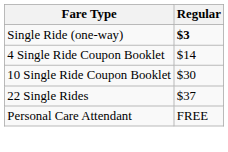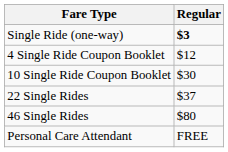4 Single Ride Coupon Booklet | Regular: $14 -> $12
+ row: 46 Single Rides | $80
